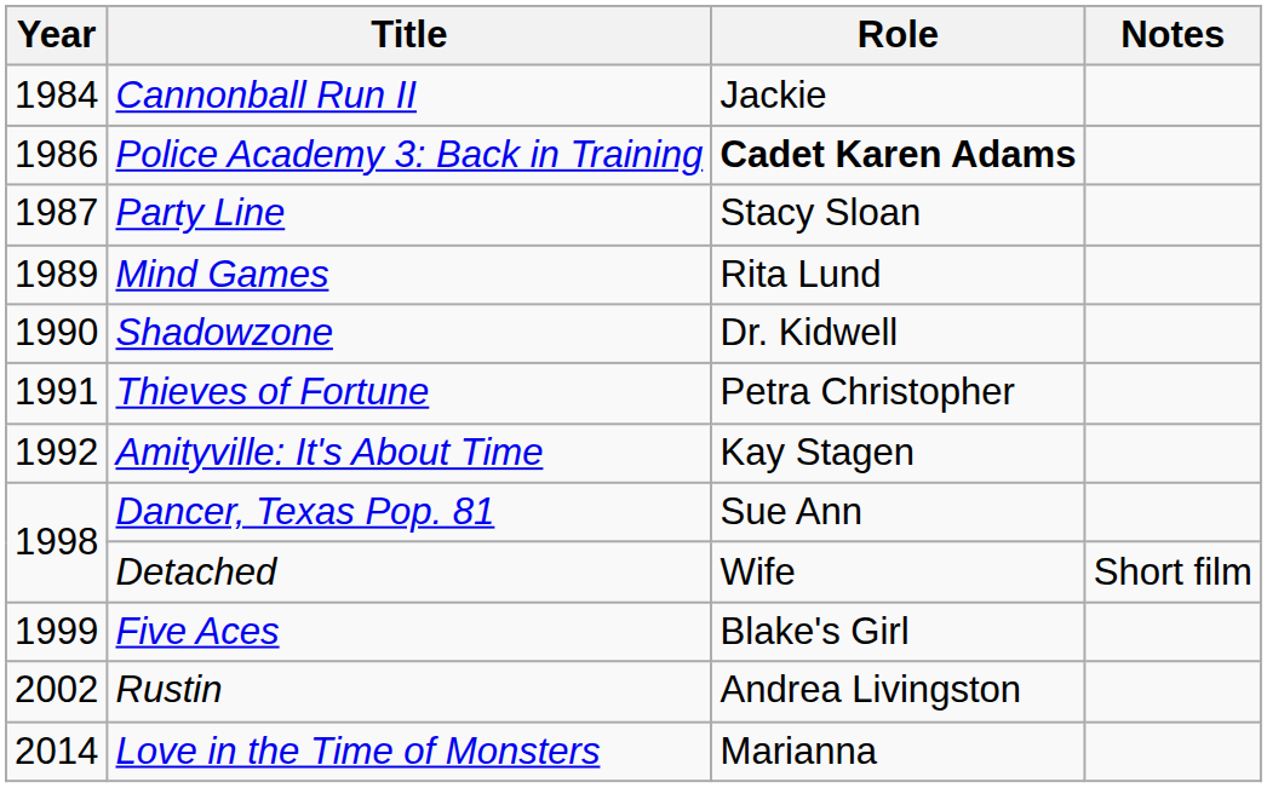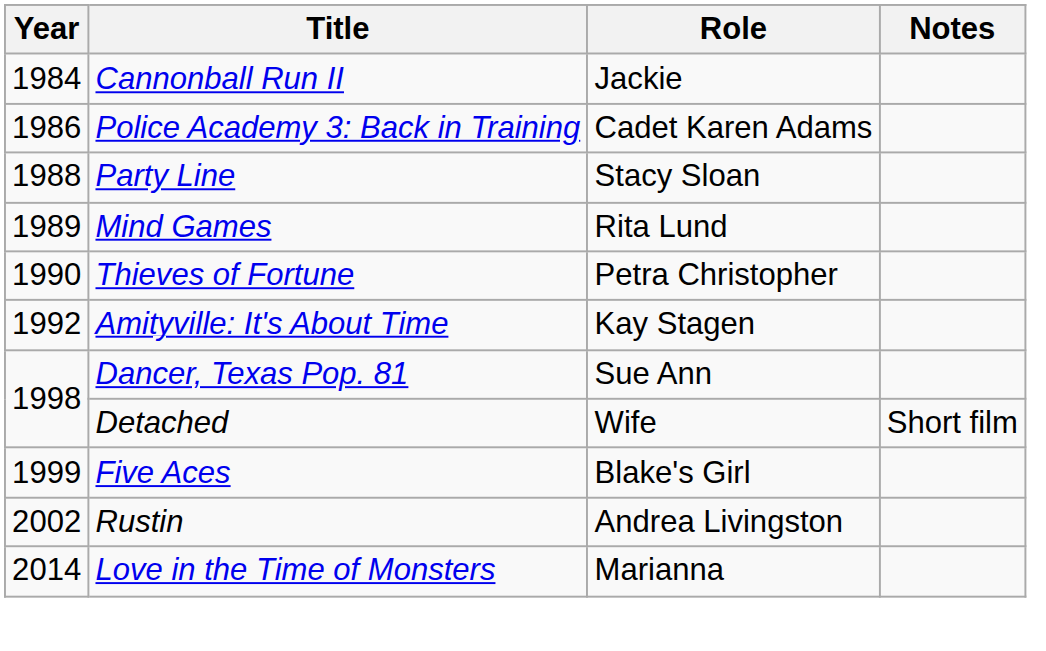Police Academy 3: Back in Training | Role: bold -> normal
Party Line | Year: 1987 -> 1988
- row: 1990 | Shadowzone | Dr. Kidwell
Thieves of Fortune | Year: 1991 -> 1990
